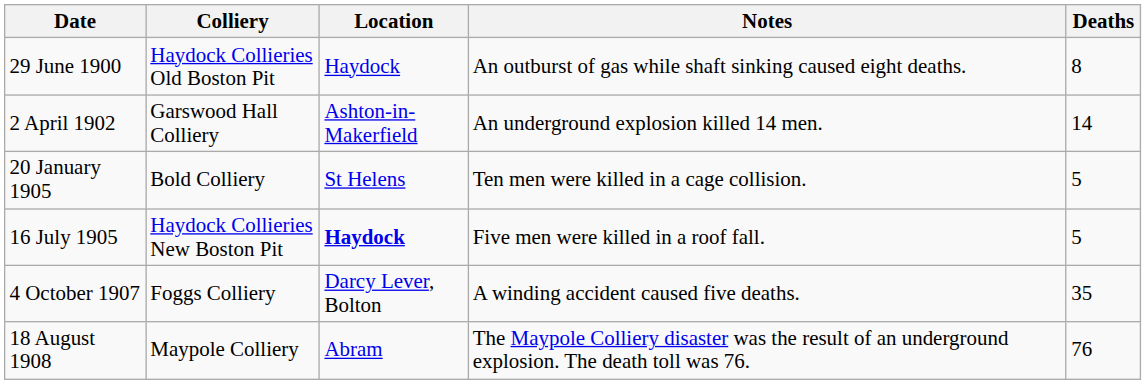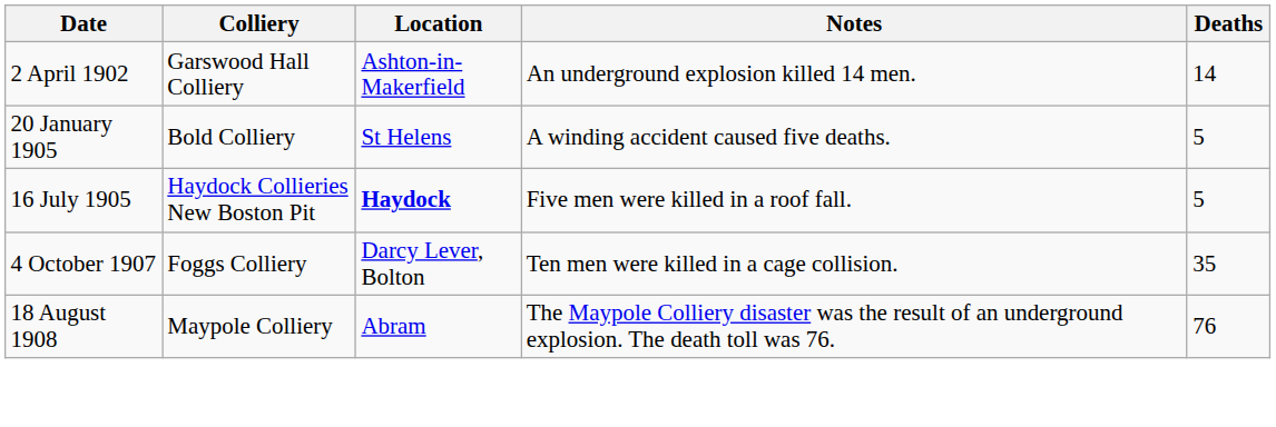- row: 29 June 1900 | Haydock Collieries Old Boston Pit | Haydock | An outburst of gas while shaft sinking caused eight deaths. | 8
20 January 1905 | Notes: Ten men were killed in a cage collision. -> A winding accident caused five deaths.
4 October 1907 | Notes: A winding accident caused five deaths. -> Ten men were killed in a cage collision.
